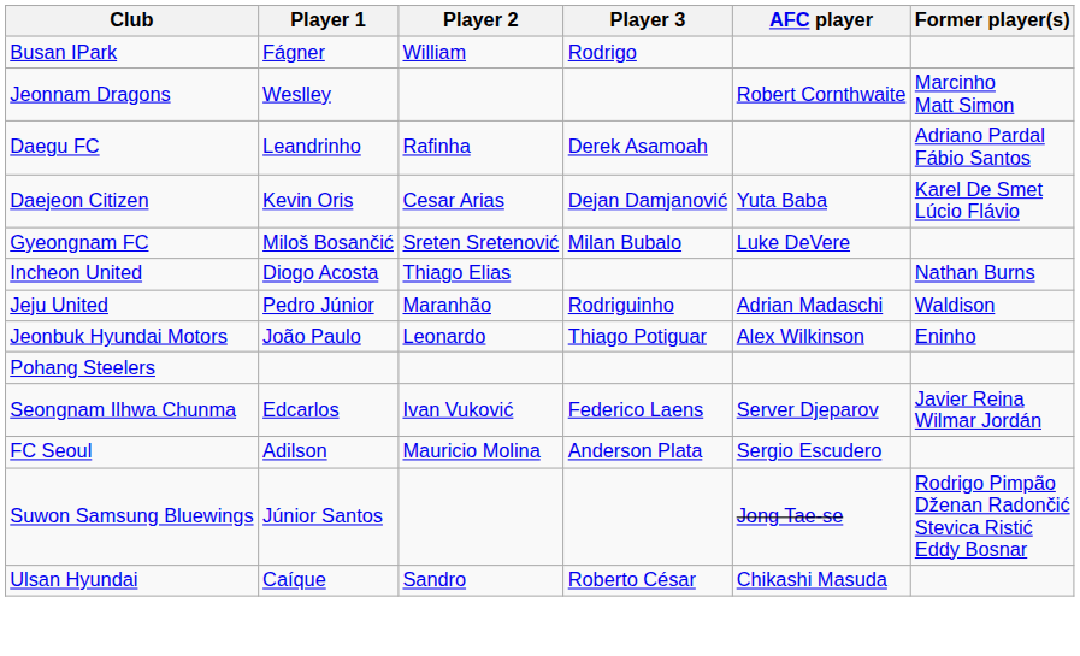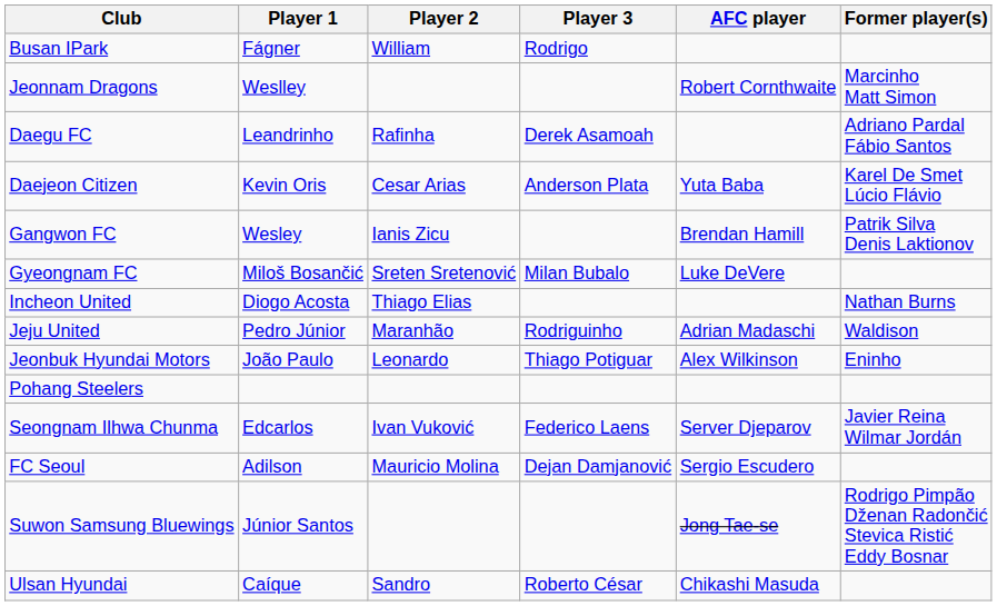Daejeon Citizen | Player 3: Dejan Damjanović -> Anderson Plata
+ row: Gangwon FC | Wesley | Ianis Zicu | Brendan Hamill | Patrik Silva Denis Laktionov
FC Seoul | Player 3: Anderson Plata -> Dejan Damjanović
